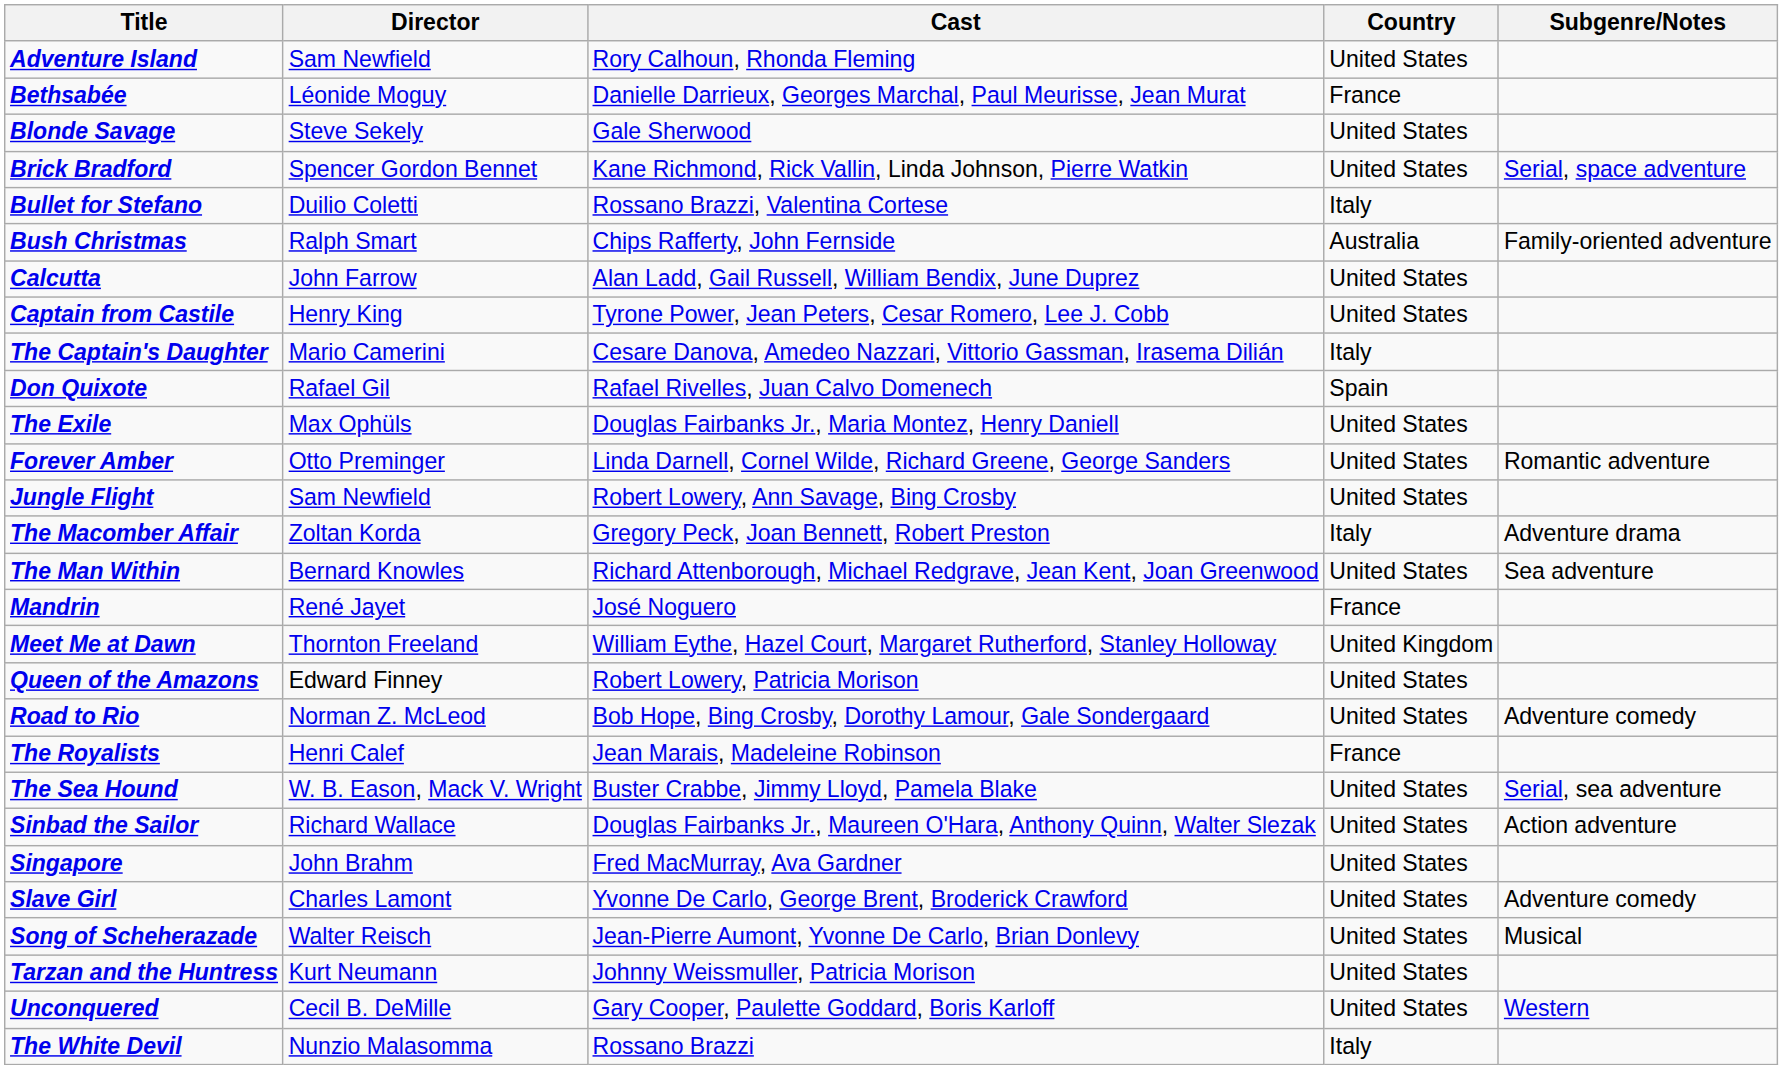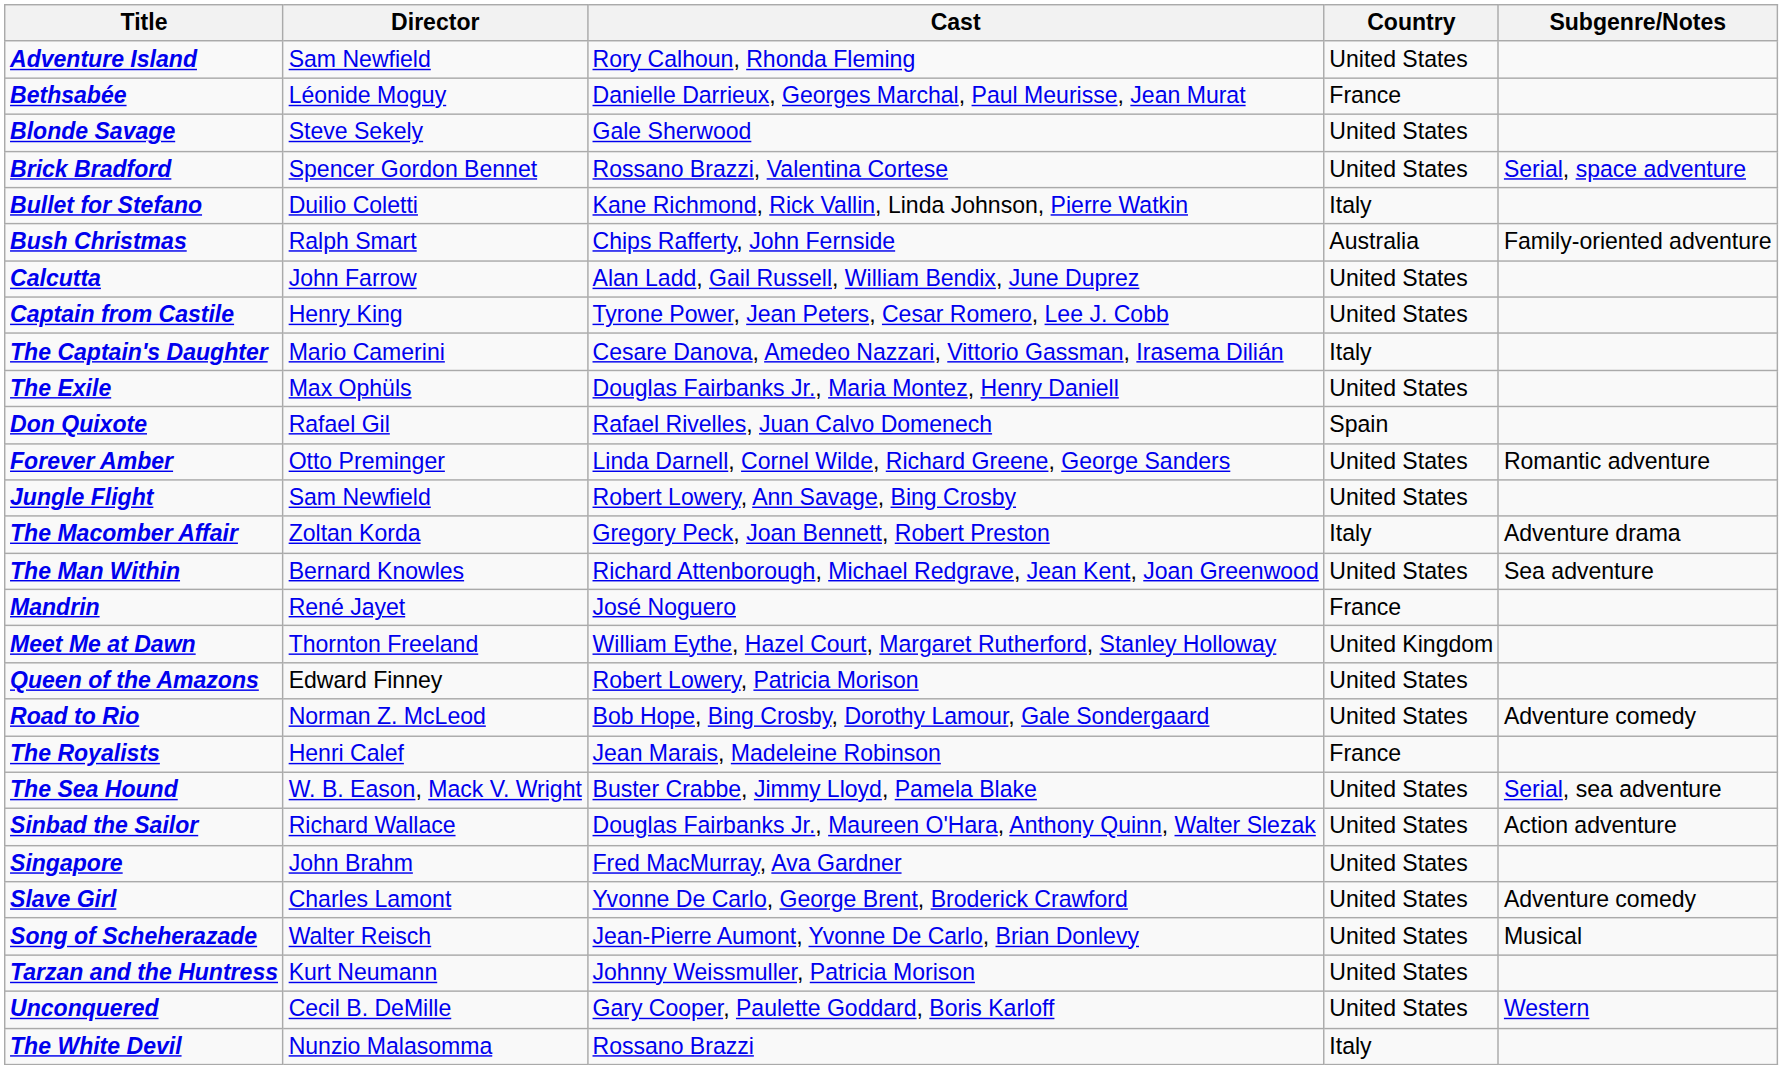Brick Bradford | Cast: Kane Richmond, Rick Vallin, Linda Johnson, Pierre Watkin -> Rossano Brazzi, Valentina Cortese
Bullet for Stefano | Cast: Rossano Brazzi, Valentina Cortese -> Kane Richmond, Rick Vallin, Linda Johnson, Pierre Watkin
rows swapped: Don Quixote <-> The Exile
